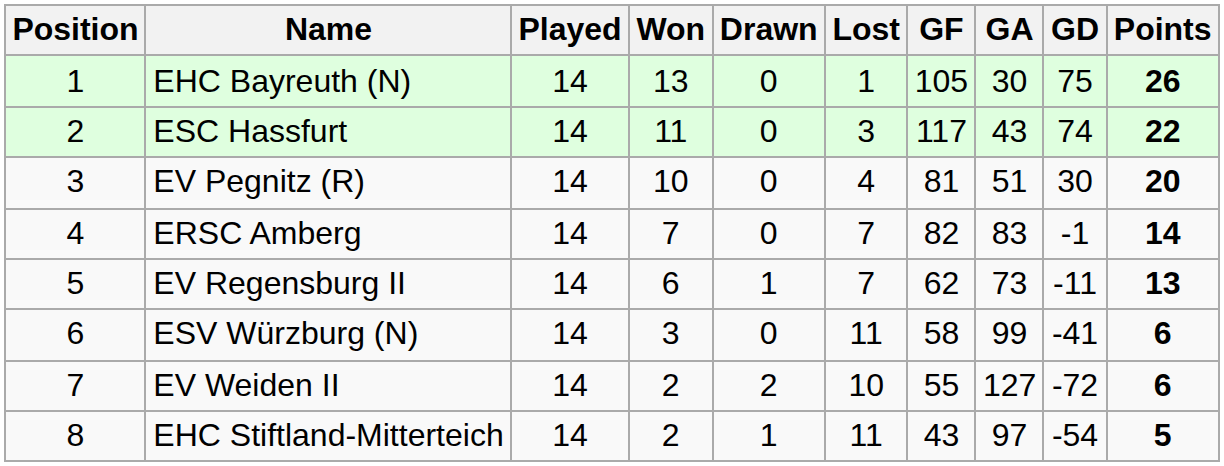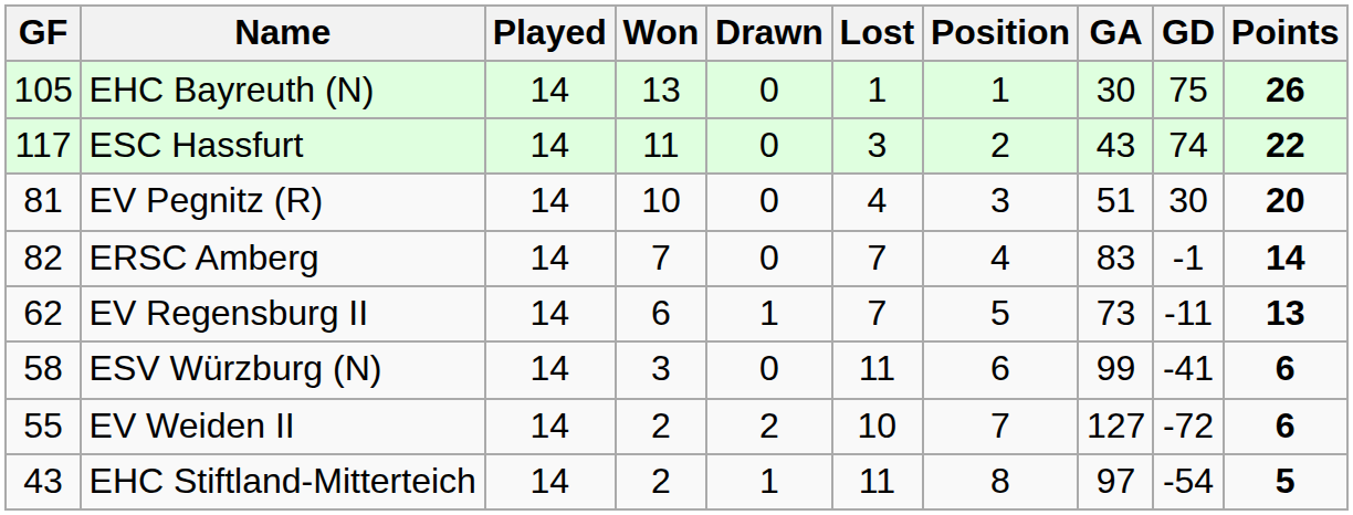columns swapped: Position <-> GF
